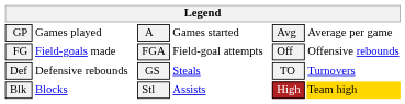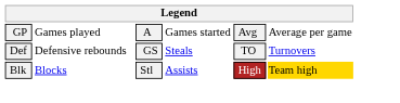- row: FG | Field-goals made | FGA | Field-goal attempts | Off | Offensive rebounds
